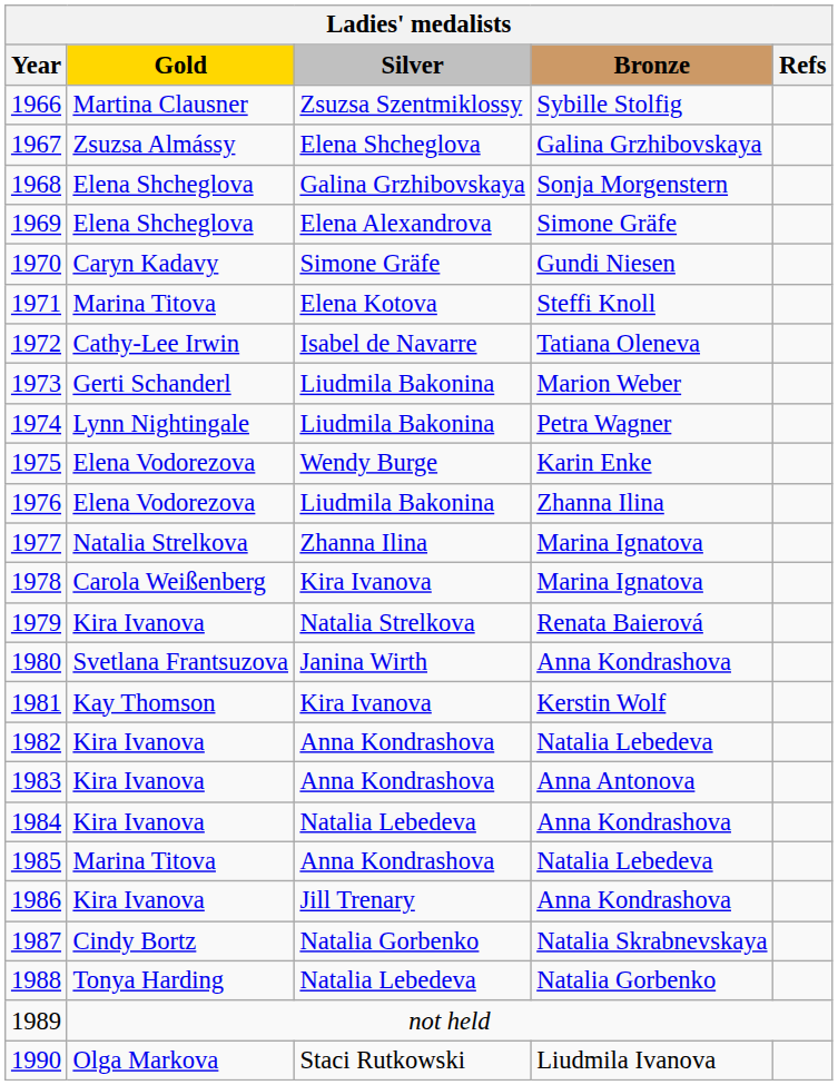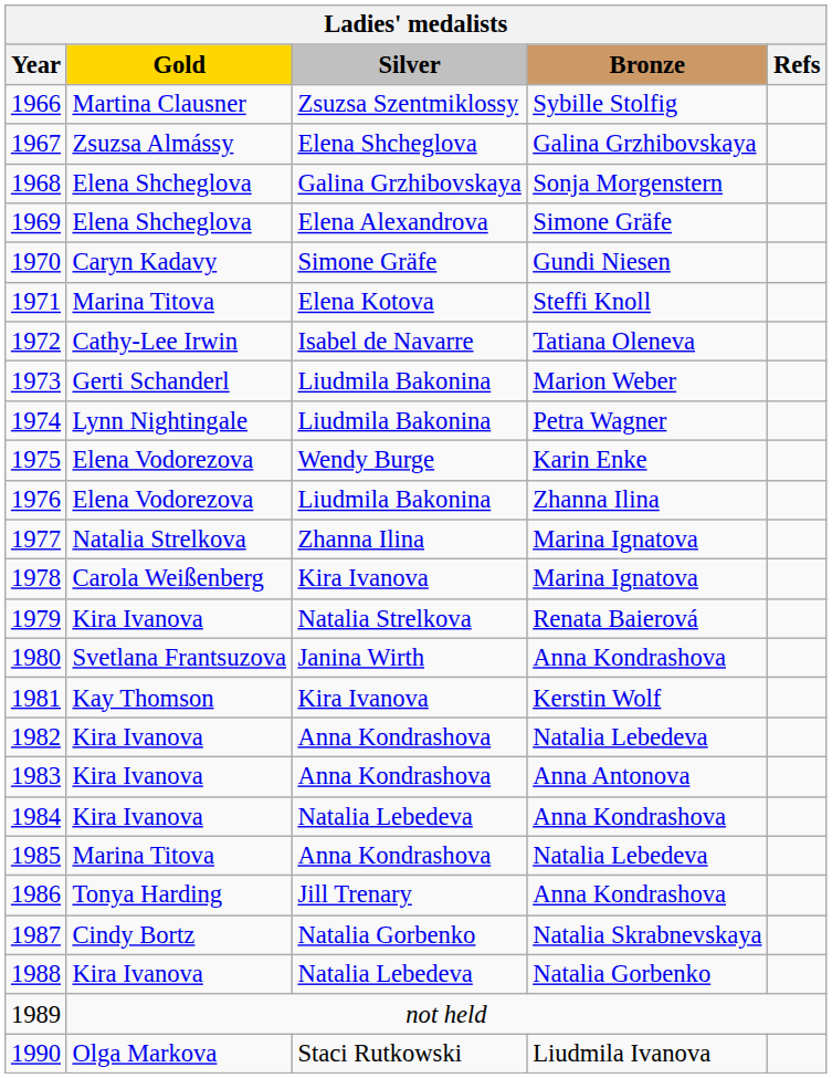1986 | Gold: Kira Ivanova -> Tonya Harding
1988 | Gold: Tonya Harding -> Kira Ivanova
